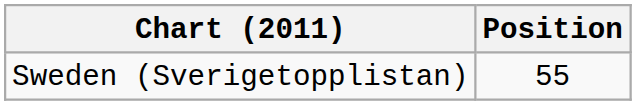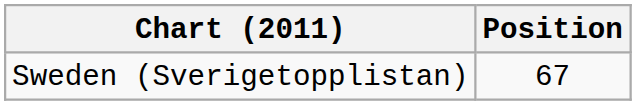Sweden (Sverigetopplistan) | Position: 55 -> 67
